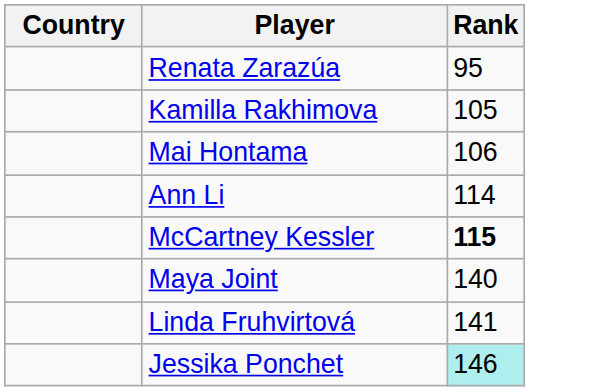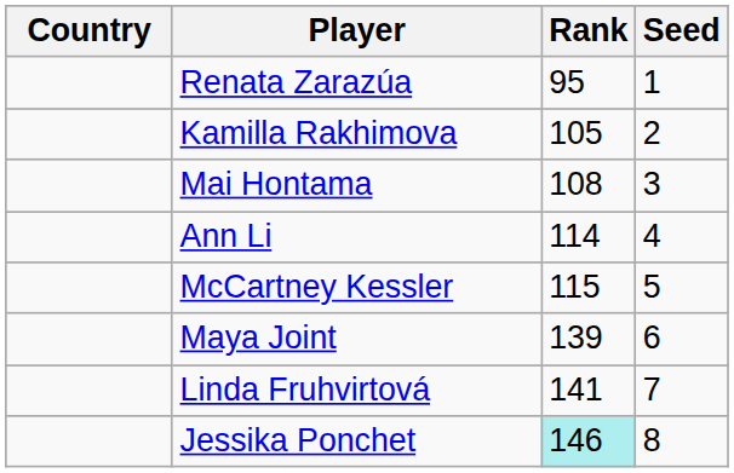+ column: Seed | 1 | 2 | 3 | 4 | 5 | 6 | 7 | 8
Mai Hontama | Rank: 106 -> 108
McCartney Kessler | Rank: bold -> normal
Maya Joint | Rank: 140 -> 139
